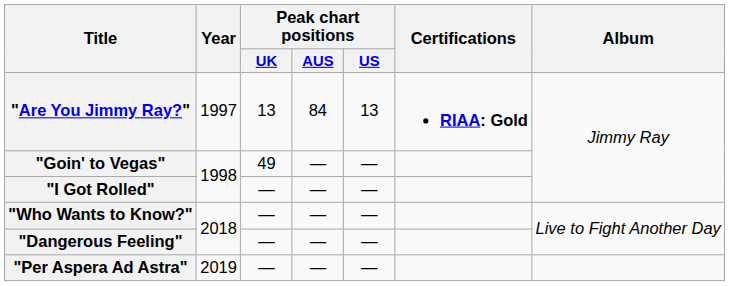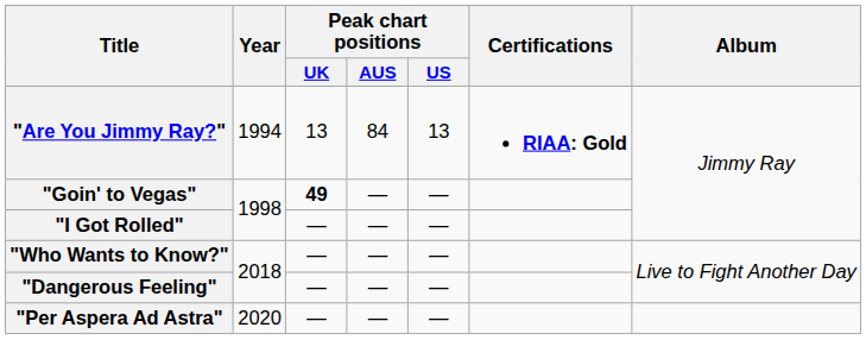"Are You Jimmy Ray?" | Year: 1997 -> 1994
"Goin' to Vegas" | Peak chart positions / UK: normal -> bold
"Per Aspera Ad Astra" | Year: 2019 -> 2020
